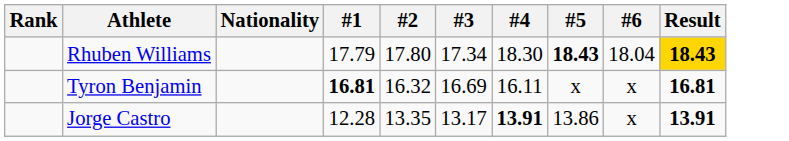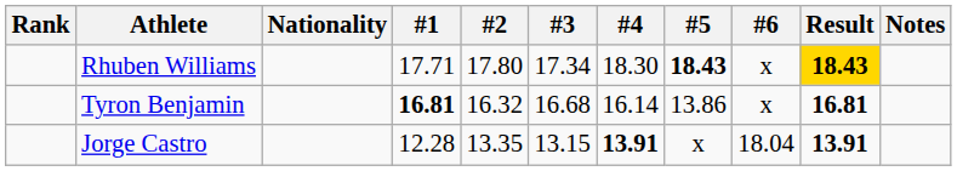+ column: Notes
Rhuben Williams | #1: 17.79 -> 17.71
Rhuben Williams | #6: 18.04 -> x
Tyron Benjamin | #3: 16.69 -> 16.68
Tyron Benjamin | #4: 16.11 -> 16.14
Tyron Benjamin | #5: x -> 13.86
Jorge Castro | #3: 13.17 -> 13.15
Jorge Castro | #5: 13.86 -> x
Jorge Castro | #6: x -> 18.04
